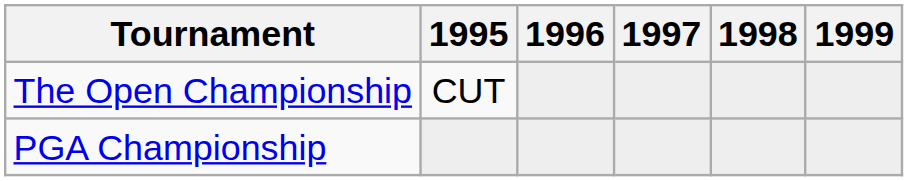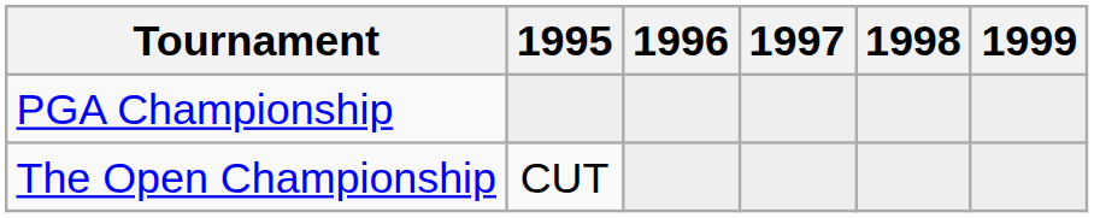rows swapped: The Open Championship <-> PGA Championship
